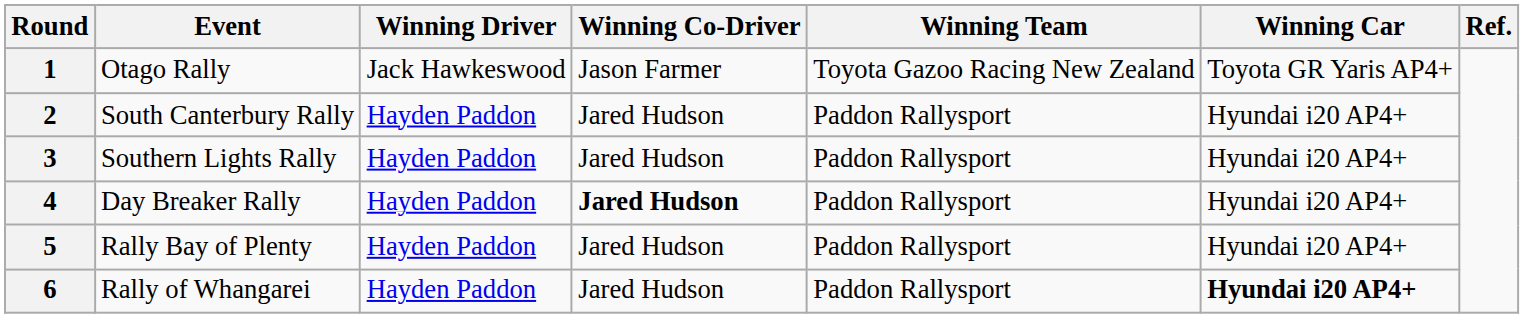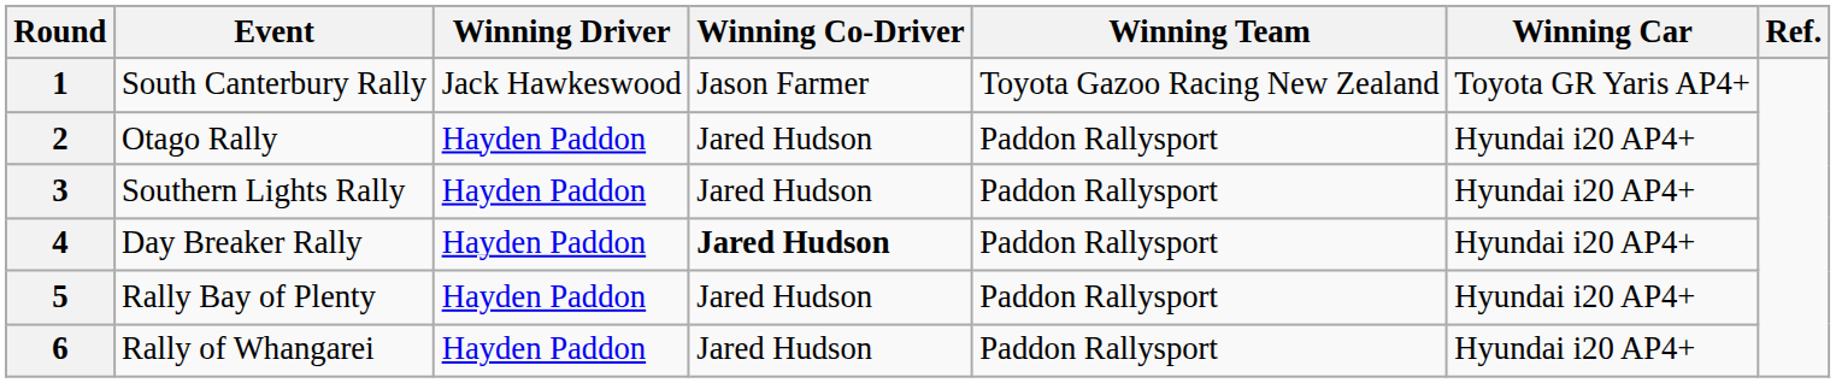1 | Event: Otago Rally -> South Canterbury Rally
2 | Event: South Canterbury Rally -> Otago Rally
6 | Winning Car: bold -> normal
